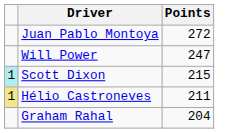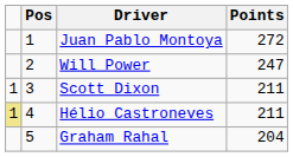+ column: Pos | 1 | 2 | 3 | 4 | 5
Scott Dixon | column 1: paleturquoise background -> no background
Scott Dixon | Points: 215 -> 211
